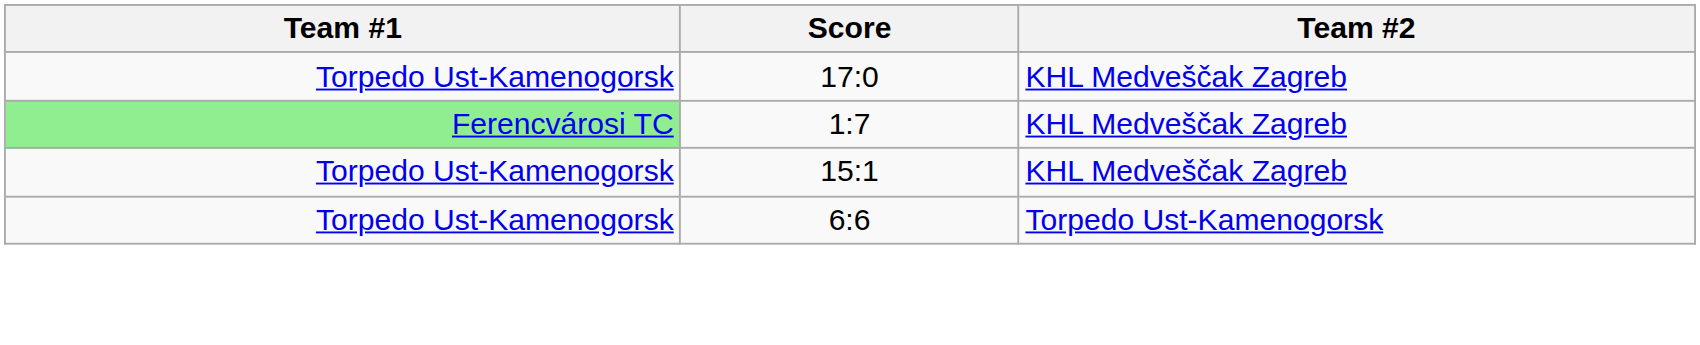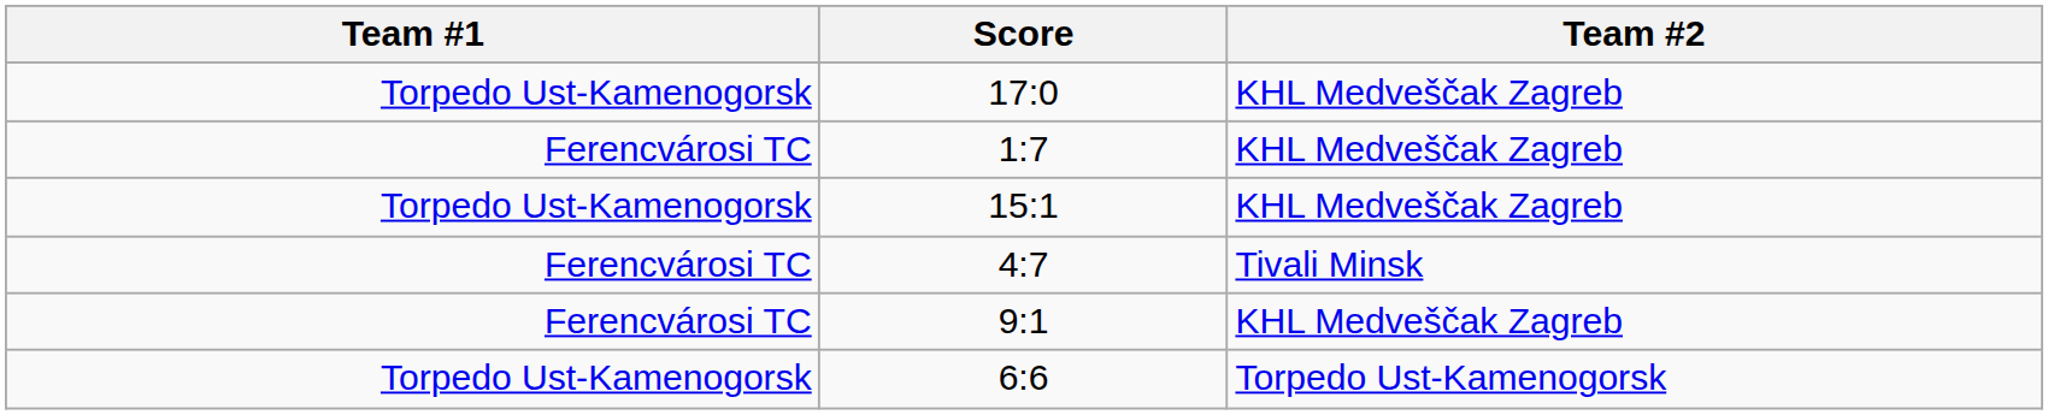1:7 | Team #1: lightgreen background -> no background
+ row: Ferencvárosi TC | 4:7 | Tivali Minsk
+ row: Ferencvárosi TC | 9:1 | KHL Medveščak Zagreb
